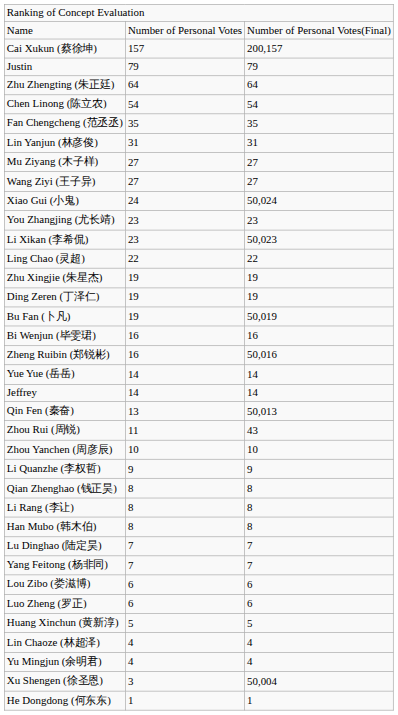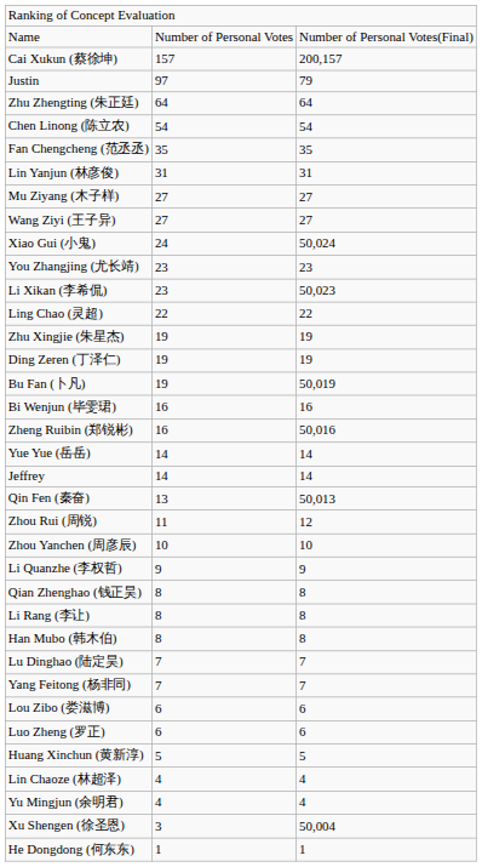Justin | column 2: 79 -> 97
Zhou Rui (周锐) | column 3: 43 -> 12
